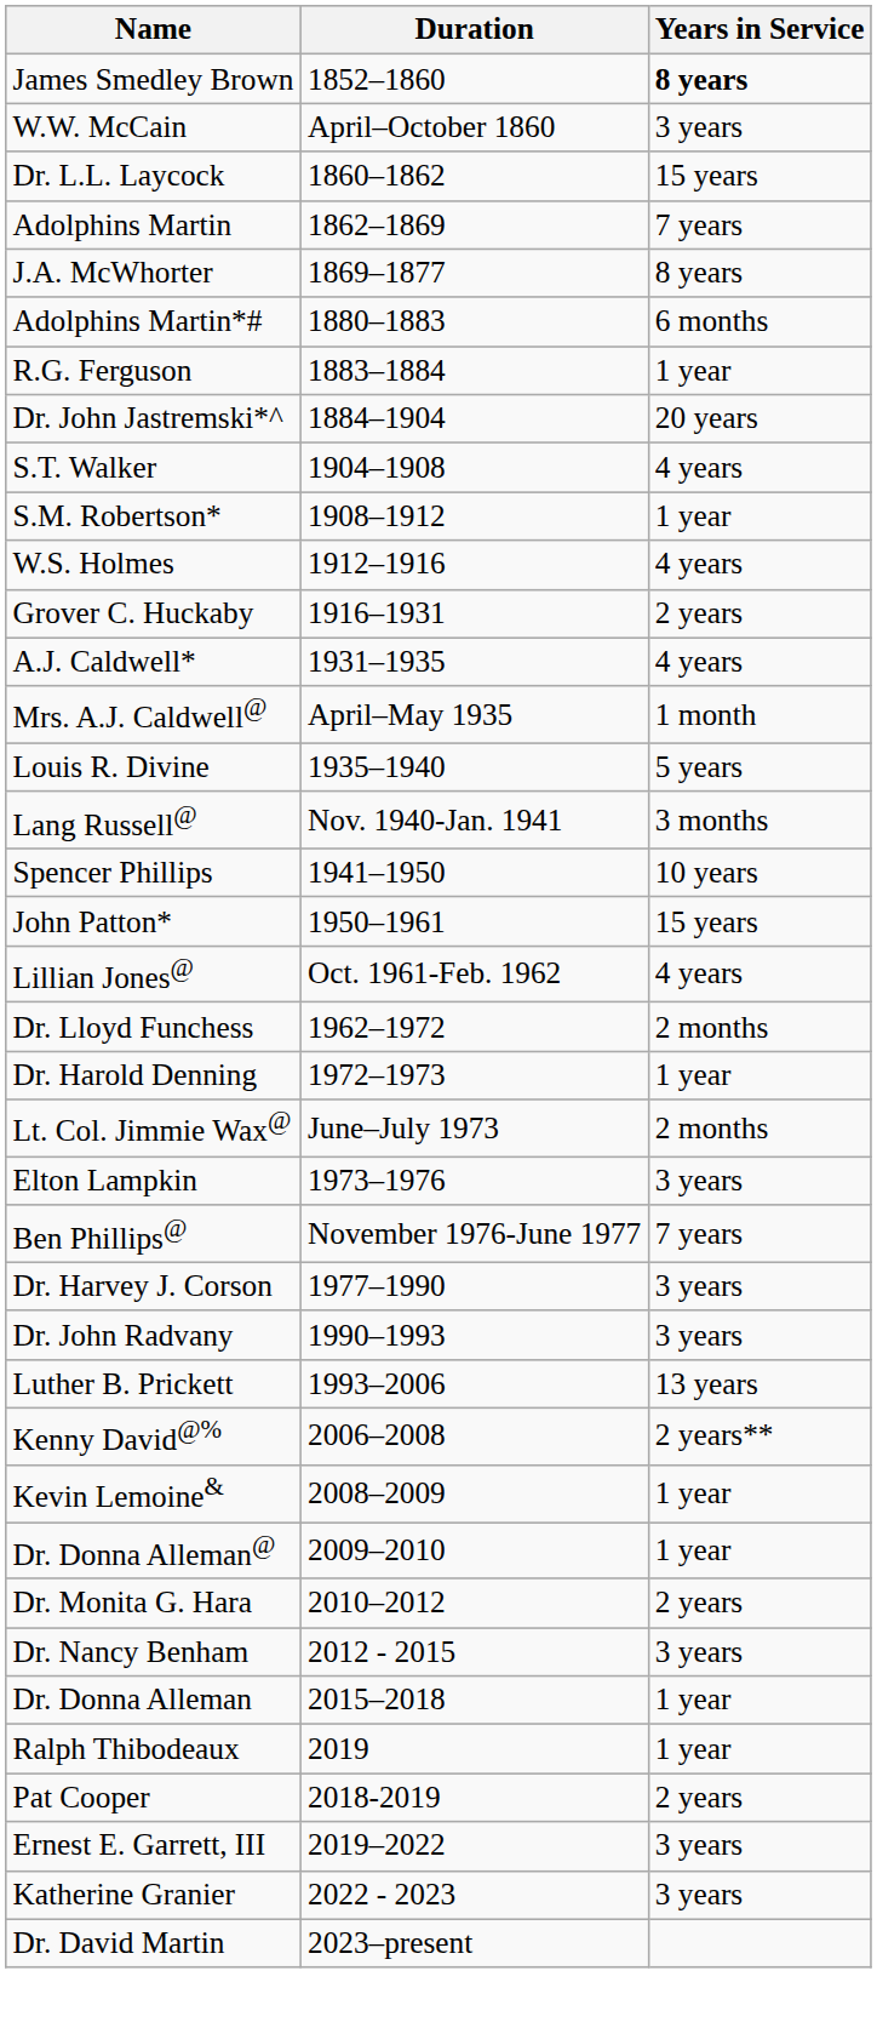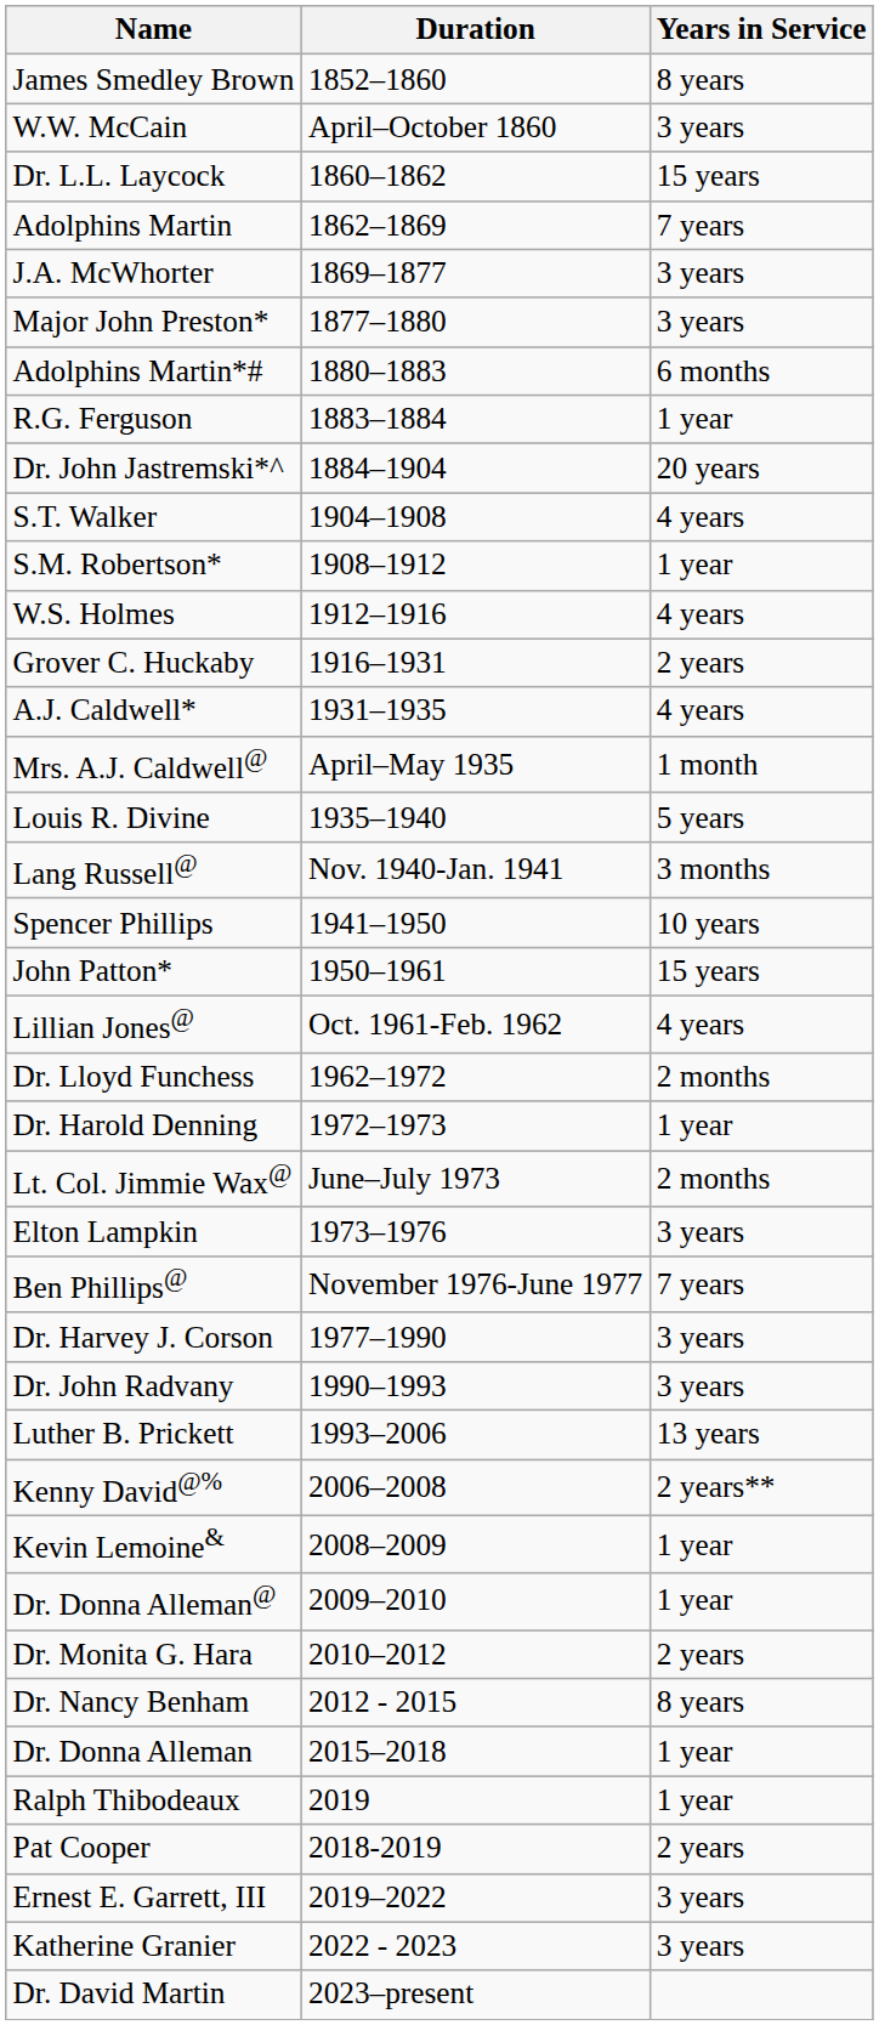James Smedley Brown | Years in Service: bold -> normal
J.A. McWhorter | Years in Service: 8 years -> 3 years
+ row: Major John Preston* | 1877–1880 | 3 years
Dr. Nancy Benham | Years in Service: 3 years -> 8 years
